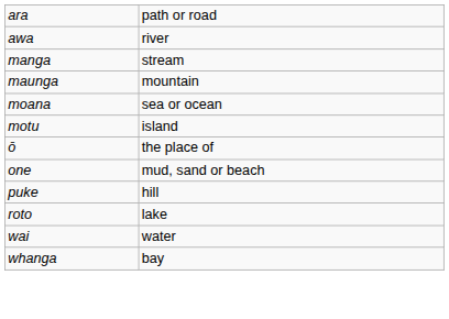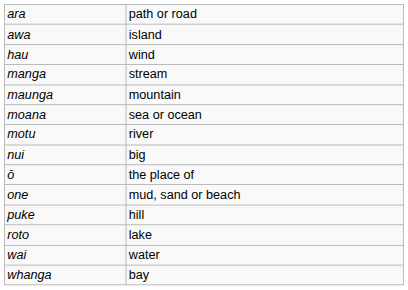awa | column 2: river -> island
+ row: hau | wind
motu | column 2: island -> river
+ row: nui | big
